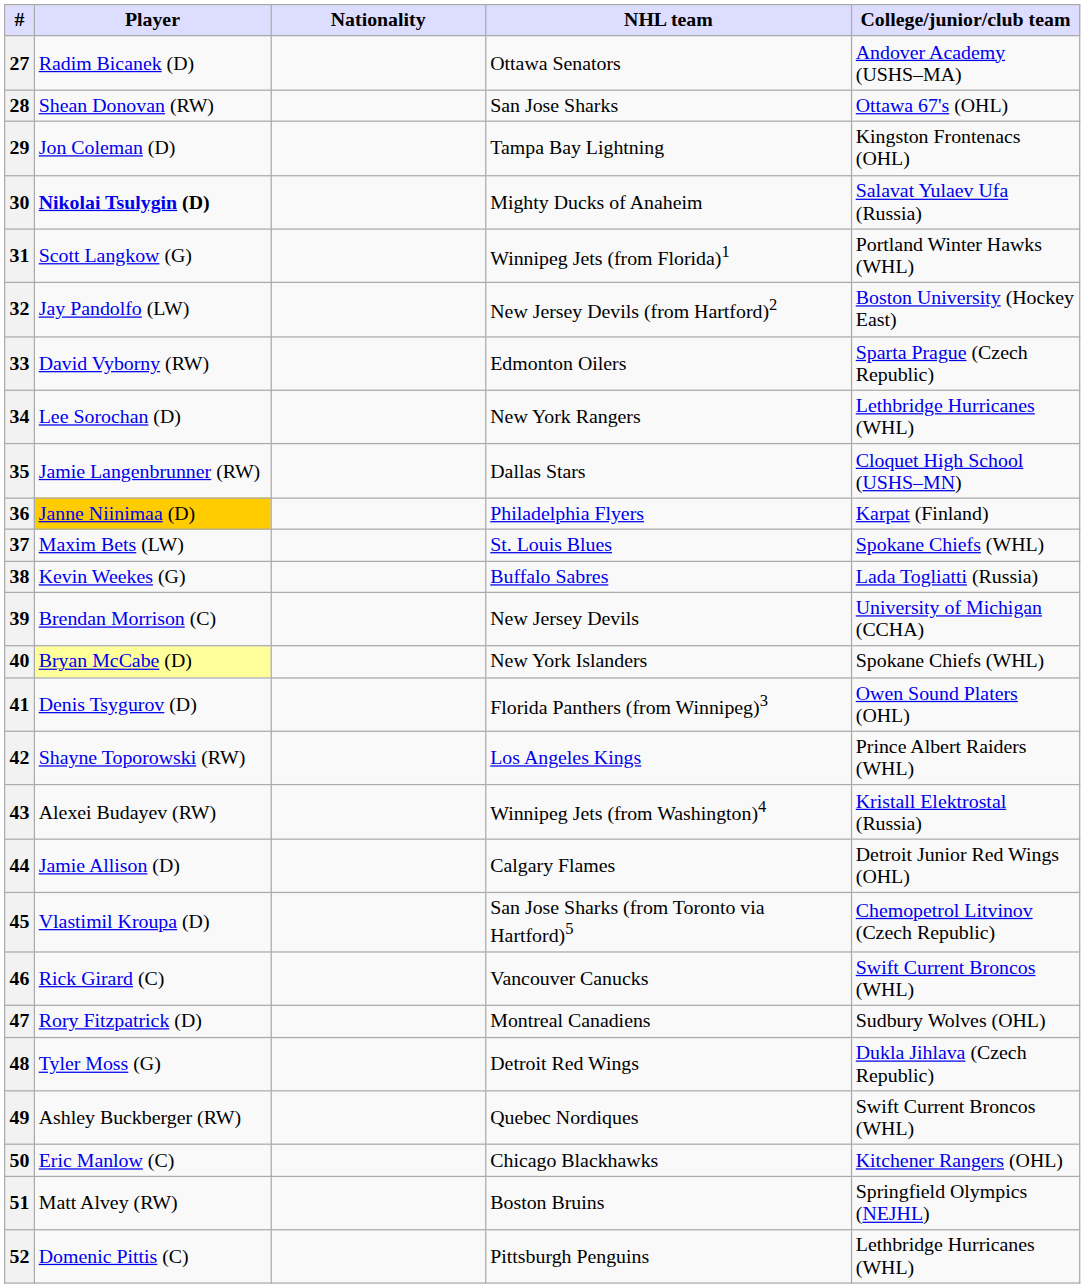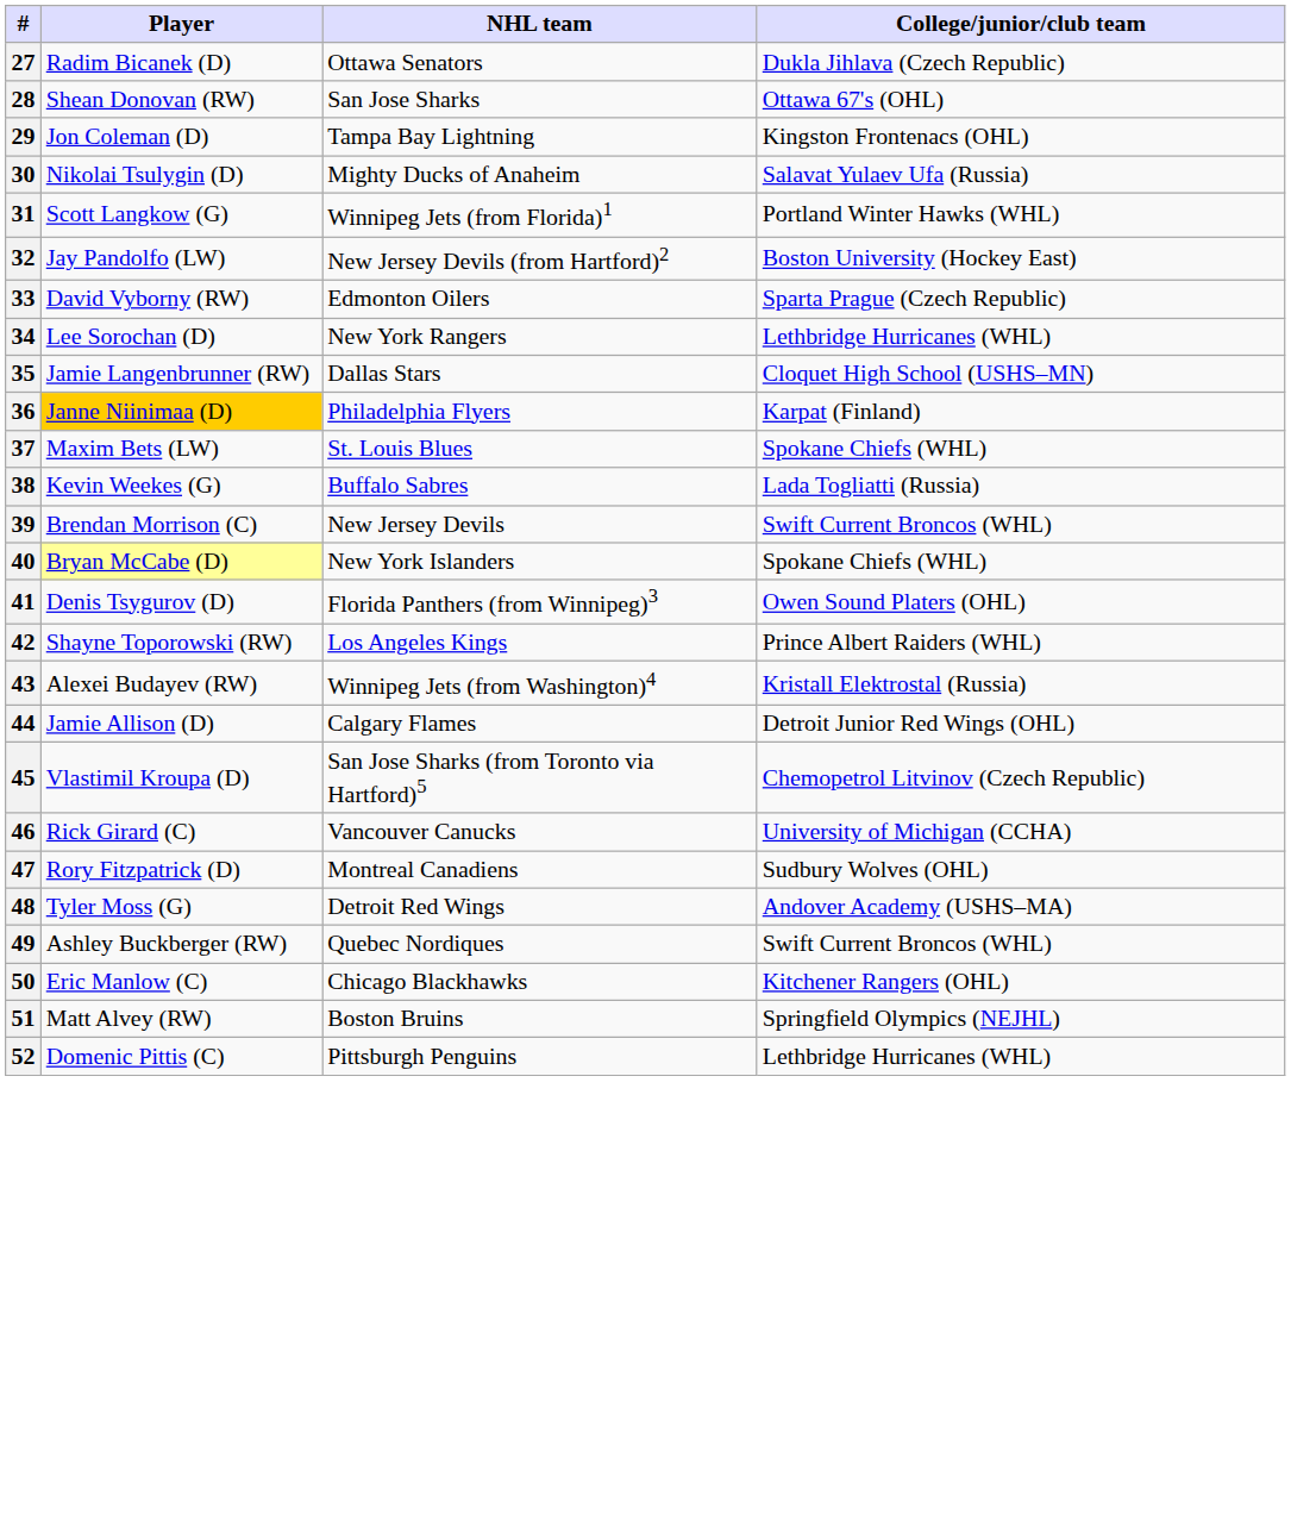- column: Nationality
27 | College/junior/club team: Andover Academy (USHS–MA) -> Dukla Jihlava (Czech Republic)
30 | Player: bold -> normal
39 | College/junior/club team: University of Michigan (CCHA) -> Swift Current Broncos (WHL)
46 | College/junior/club team: Swift Current Broncos (WHL) -> University of Michigan (CCHA)
48 | College/junior/club team: Dukla Jihlava (Czech Republic) -> Andover Academy (USHS–MA)
